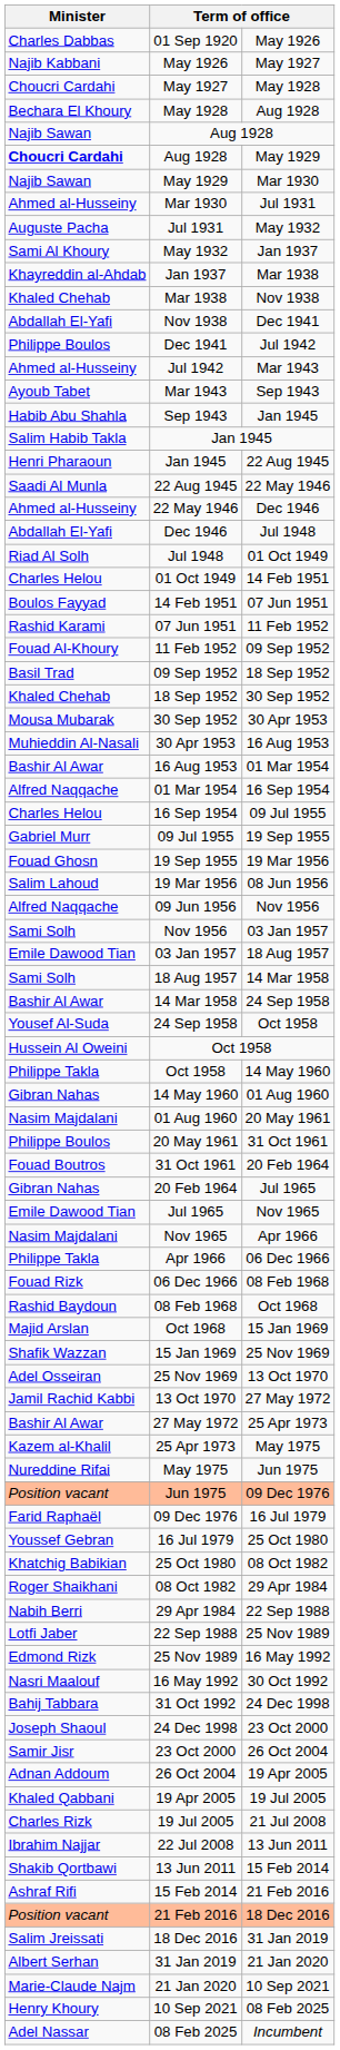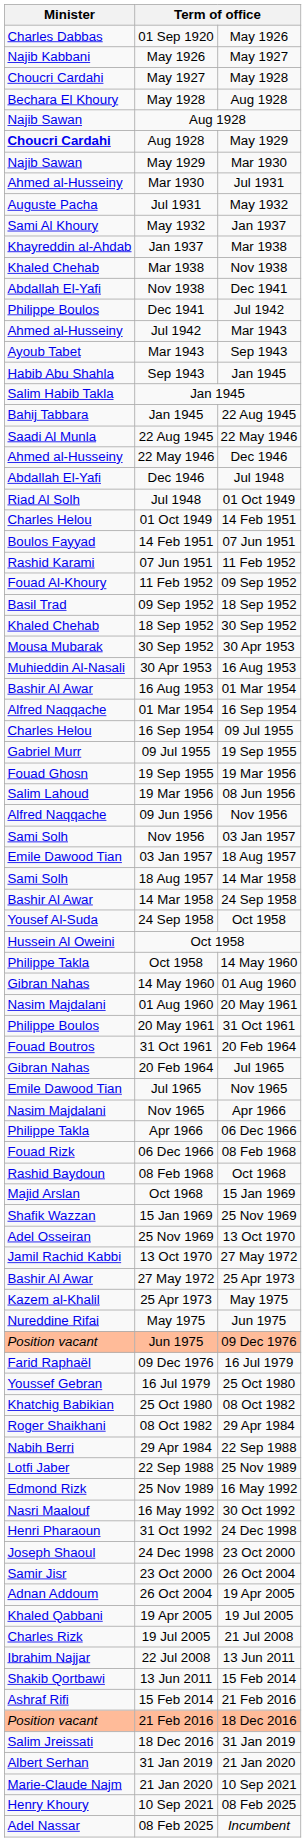Jan 1945 / 22 Aug 1945 | Minister: Henri Pharaoun -> Bahij Tabbara
31 Oct 1992 | Minister: Bahij Tabbara -> Henri Pharaoun
